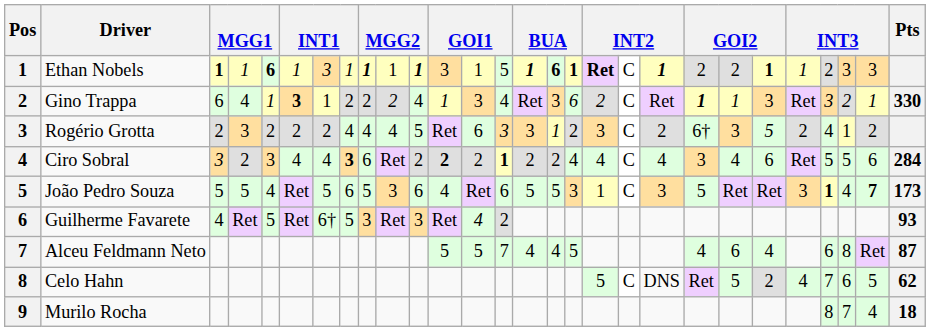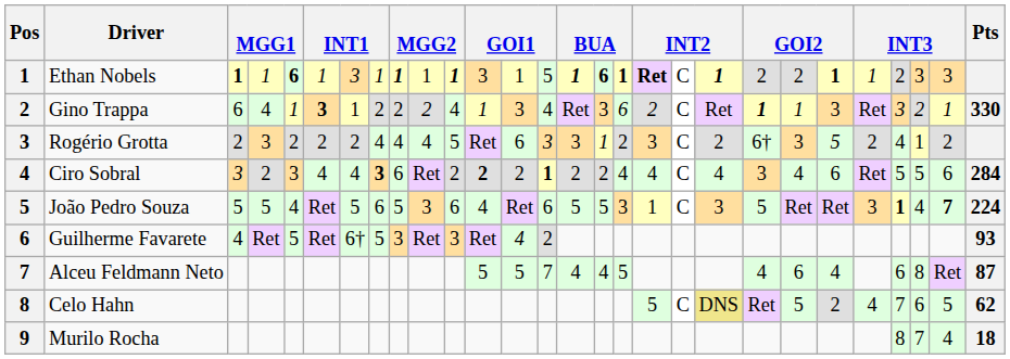João Pedro Souza | Pts: 173 -> 224
Celo Hahn | column 20: no background -> khaki background
